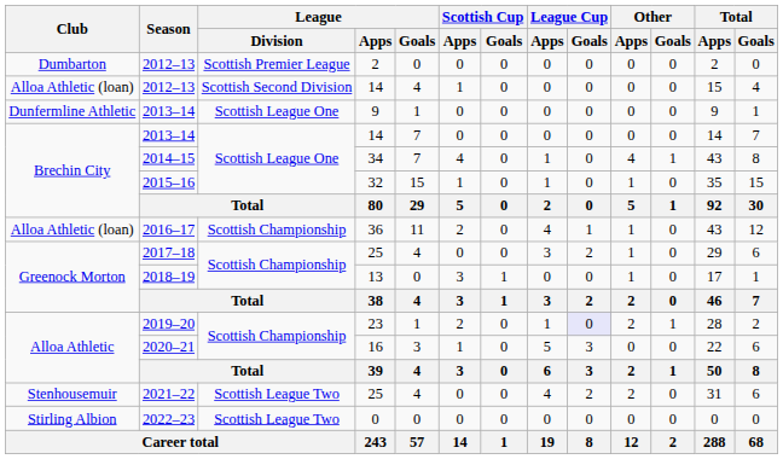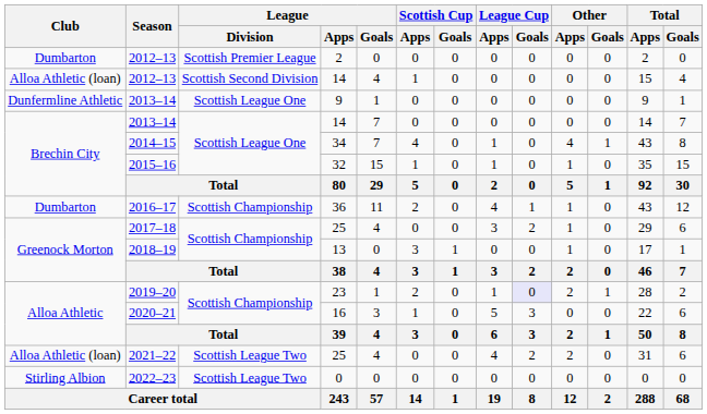2016–17 | Club: Alloa Athletic (loan) -> Dumbarton
2021–22 | Club: Stenhousemuir -> Alloa Athletic (loan)
